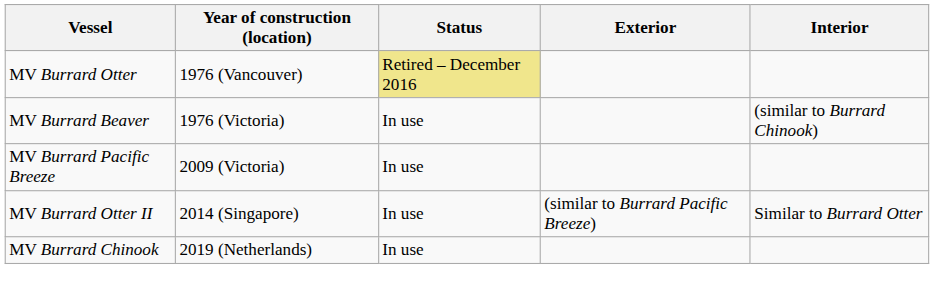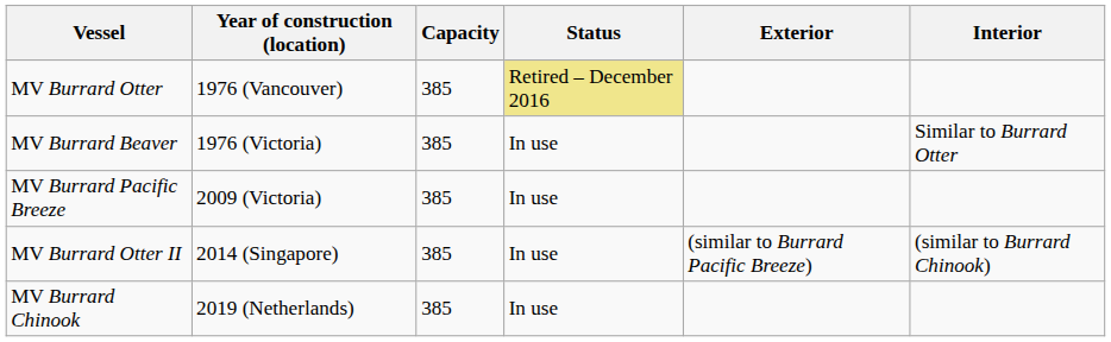+ column: Capacity | 385 | 385 | 385 | 385 | 385
MV Burrard Beaver | Interior: (similar to Burrard Chinook) -> Similar to Burrard Otter
MV Burrard Otter II | Interior: Similar to Burrard Otter -> (similar to Burrard Chinook)
